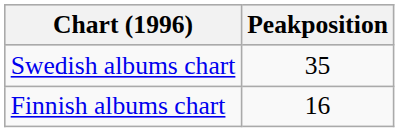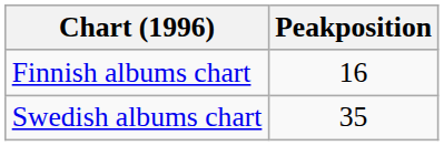rows swapped: Finnish albums chart <-> Swedish albums chart
